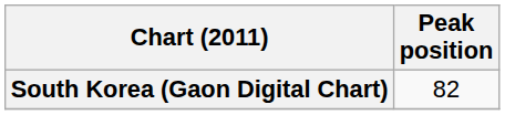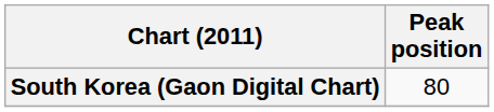South Korea (Gaon Digital Chart) | Peak position: 82 -> 80
